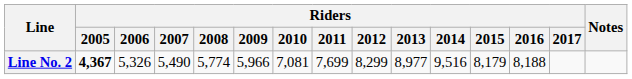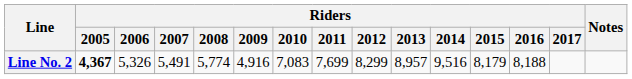Line No. 2 | Riders / 2007: 5,490 -> 5,491
Line No. 2 | Riders / 2009: 5,966 -> 4,916
Line No. 2 | Riders / 2010: 7,081 -> 7,083
Line No. 2 | Riders / 2013: 8,977 -> 8,957
